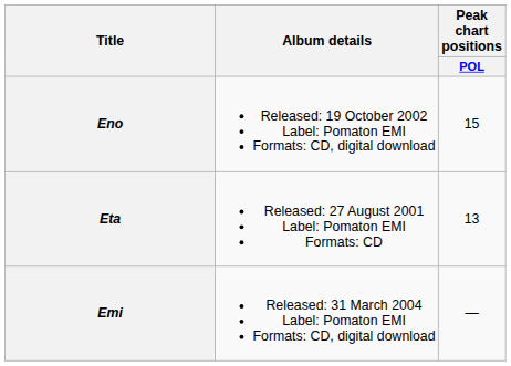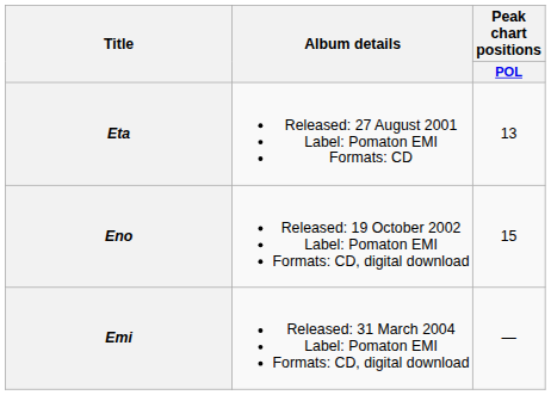rows swapped: Eta <-> Eno
